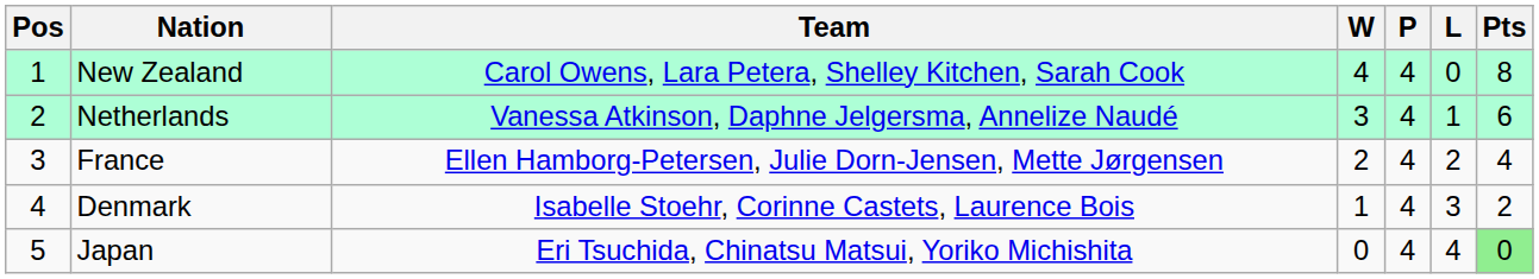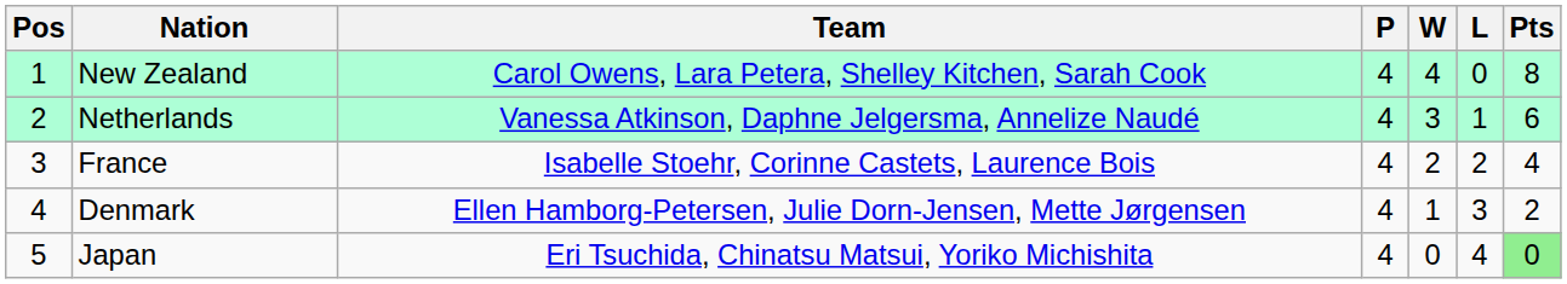columns swapped: P <-> W
France | Team: Ellen Hamborg-Petersen, Julie Dorn-Jensen, Mette Jørgensen -> Isabelle Stoehr, Corinne Castets, Laurence Bois
Denmark | Team: Isabelle Stoehr, Corinne Castets, Laurence Bois -> Ellen Hamborg-Petersen, Julie Dorn-Jensen, Mette Jørgensen
